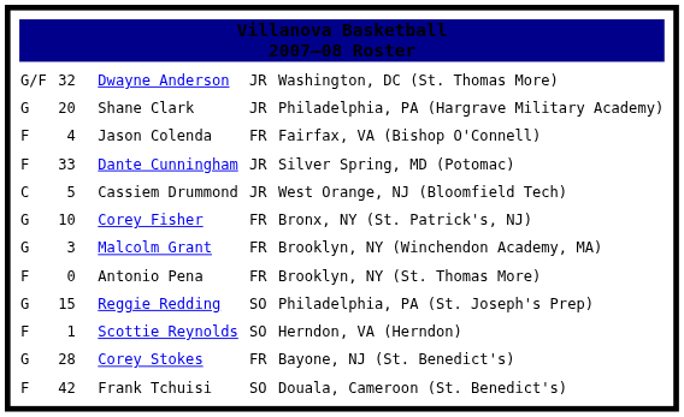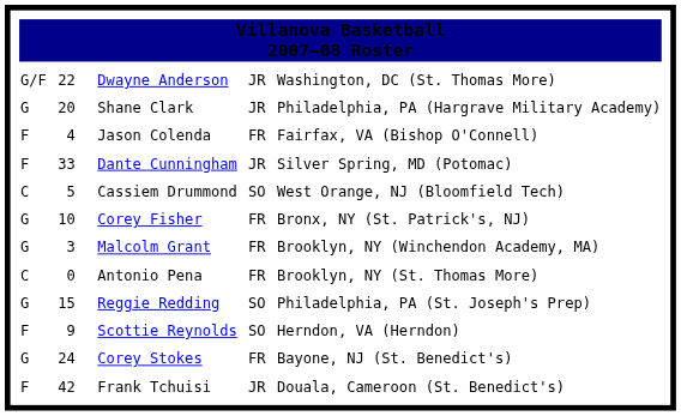Dwayne Anderson | column 2: 32 -> 22
Cassiem Drummond | column 5: JR -> SO
Antonio Pena | column 1: F -> C
Scottie Reynolds | column 2: 1 -> 9
Corey Stokes | column 2: 28 -> 24
Frank Tchuisi | column 5: SO -> JR
